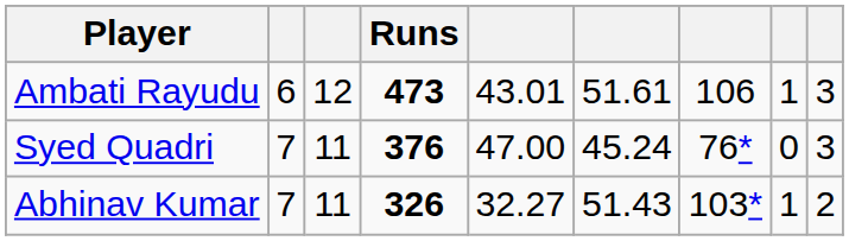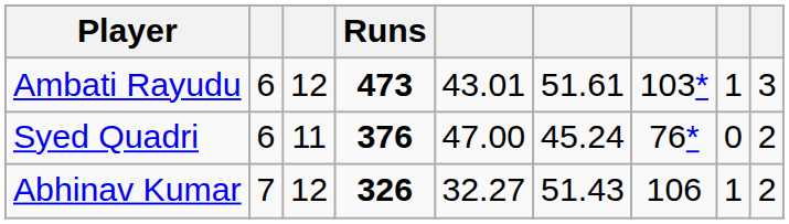Ambati Rayudu | column 7: 106 -> 103*
Syed Quadri | column 2: 7 -> 6
Syed Quadri | column 9: 3 -> 2
Abhinav Kumar | column 3: 11 -> 12
Abhinav Kumar | column 7: 103* -> 106
